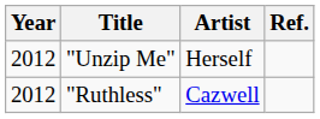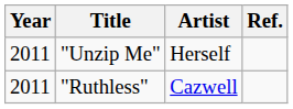"Unzip Me" | Year: 2012 -> 2011
"Ruthless" | Year: 2012 -> 2011
